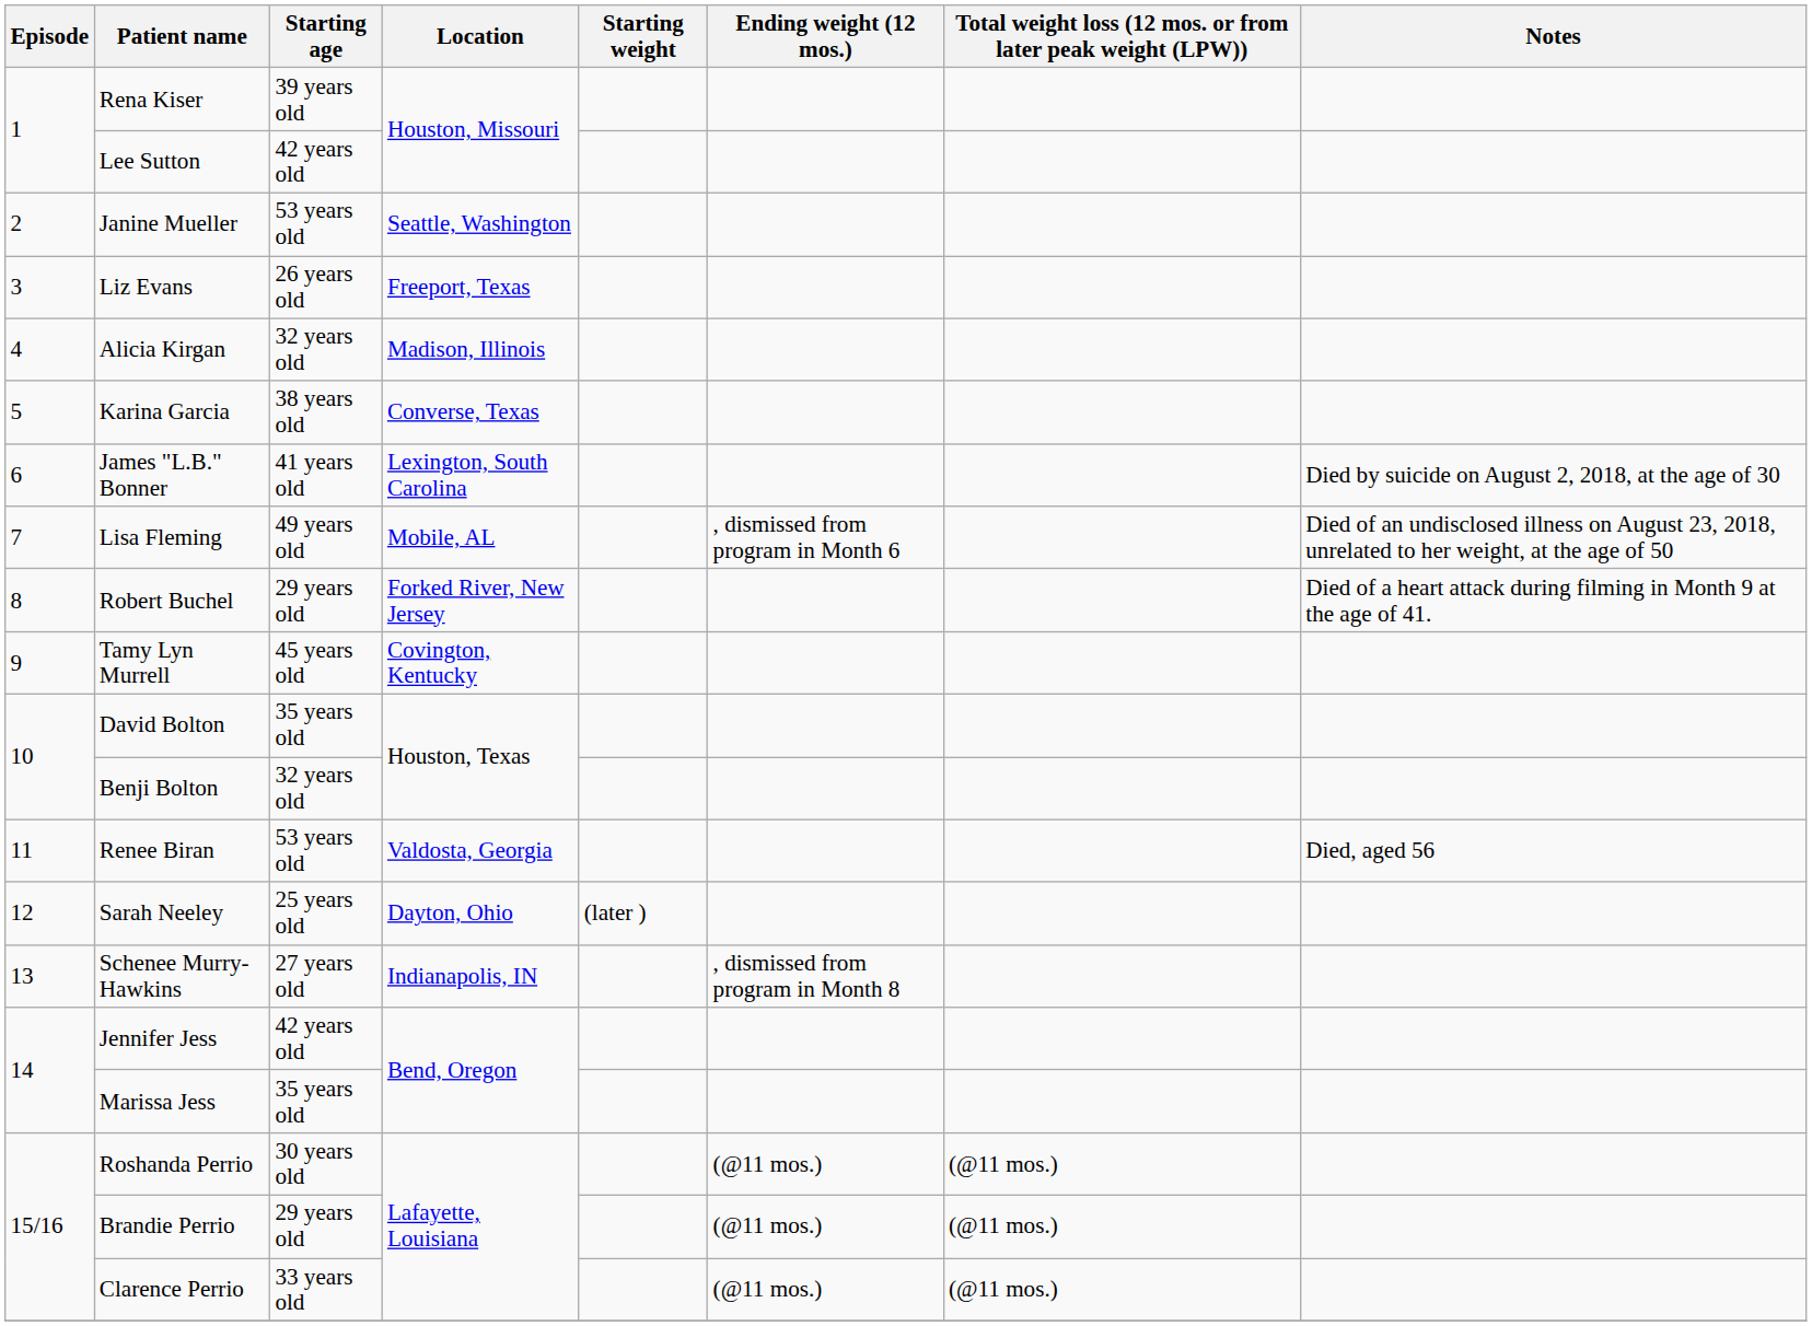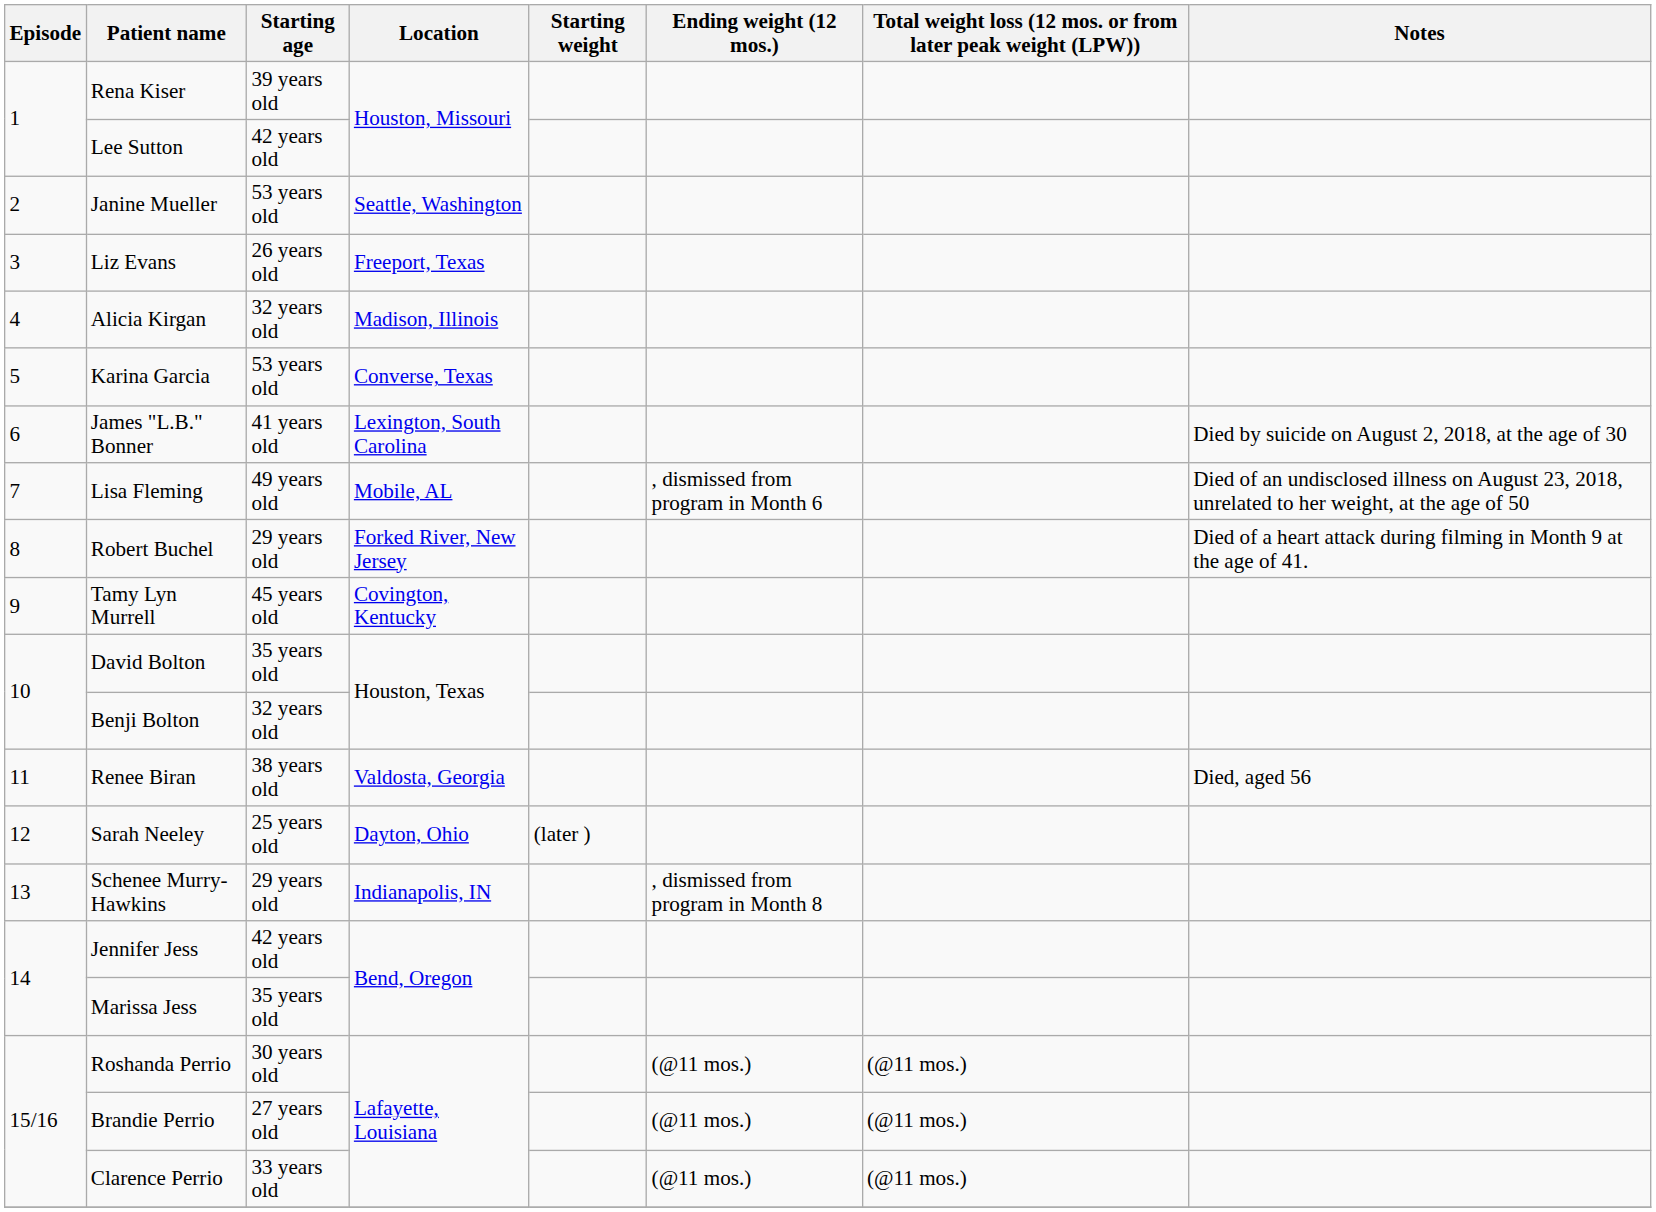Karina Garcia | Starting age: 38 years old -> 53 years old
Renee Biran | Starting age: 53 years old -> 38 years old
Schenee Murry-Hawkins | Starting age: 27 years old -> 29 years old
Brandie Perrio | Starting age: 29 years old -> 27 years old
